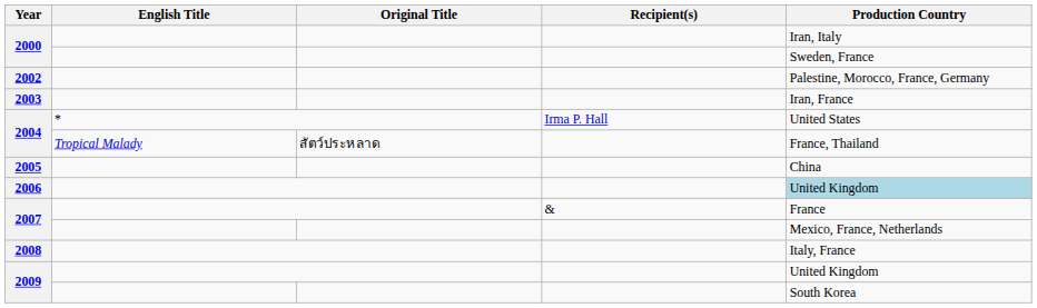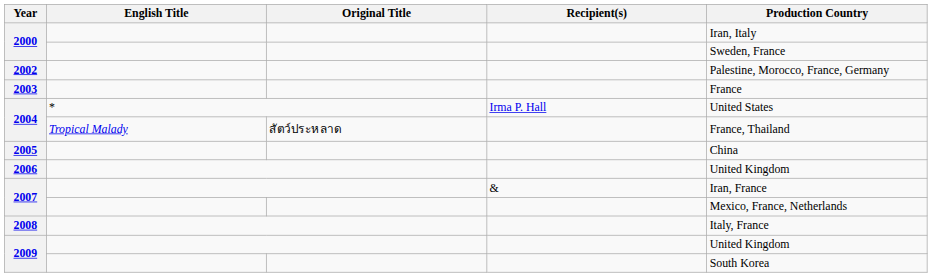2003 | Production Country: Iran, France -> France
2006 | Production Country: lightblue background -> no background
2007 / & | Production Country: France -> Iran, France
